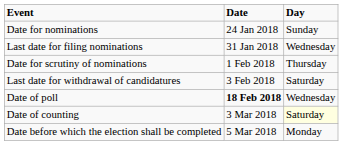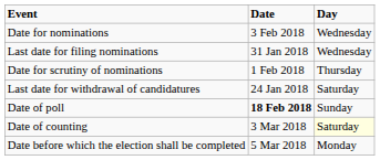Date for nominations | Date: 24 Jan 2018 -> 3 Feb 2018
Date for nominations | Day: Sunday -> Wednesday
Last date for withdrawal of candidatures | Date: 3 Feb 2018 -> 24 Jan 2018
Date of poll | Day: Wednesday -> Sunday
